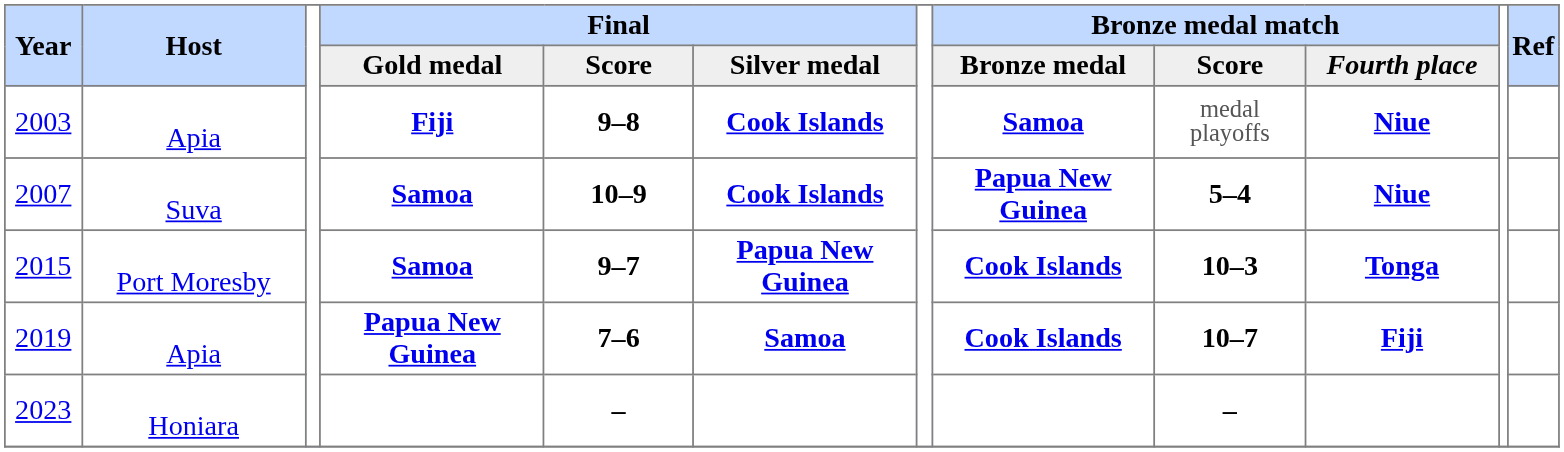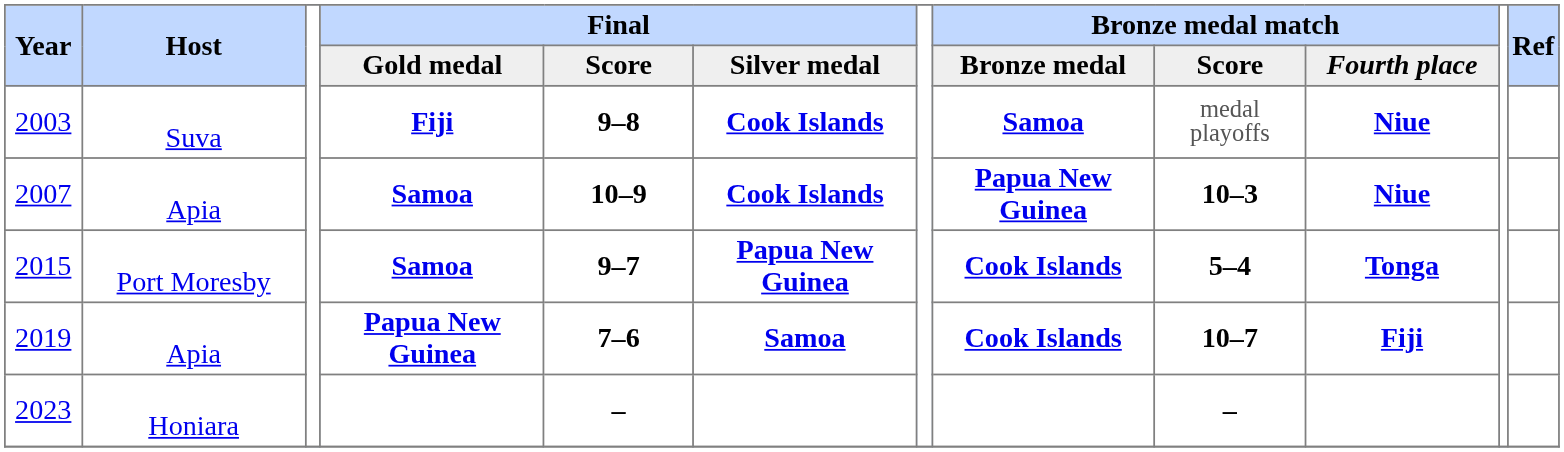2003 | Host: Apia -> Suva
2007 | Host: Suva -> Apia
2007 | Bronze medal match / Score: 5–4 -> 10–3
2015 | Bronze medal match / Score: 10–3 -> 5–4
